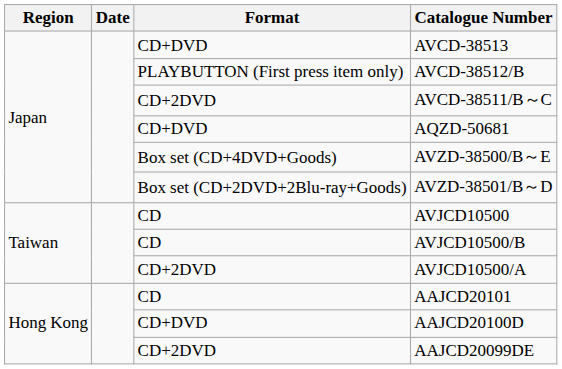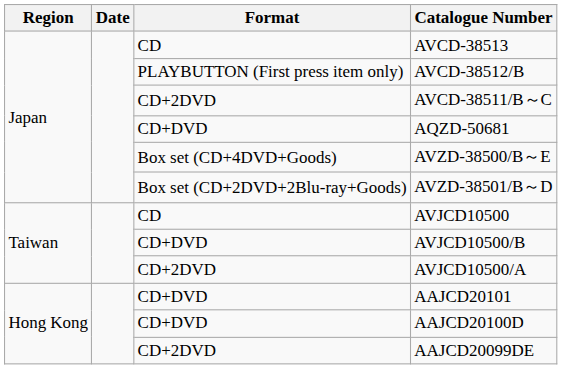AVCD-38513 | Format: CD+DVD -> CD
AVJCD10500/B | Format: CD -> CD+DVD
AAJCD20101 | Format: CD -> CD+DVD
